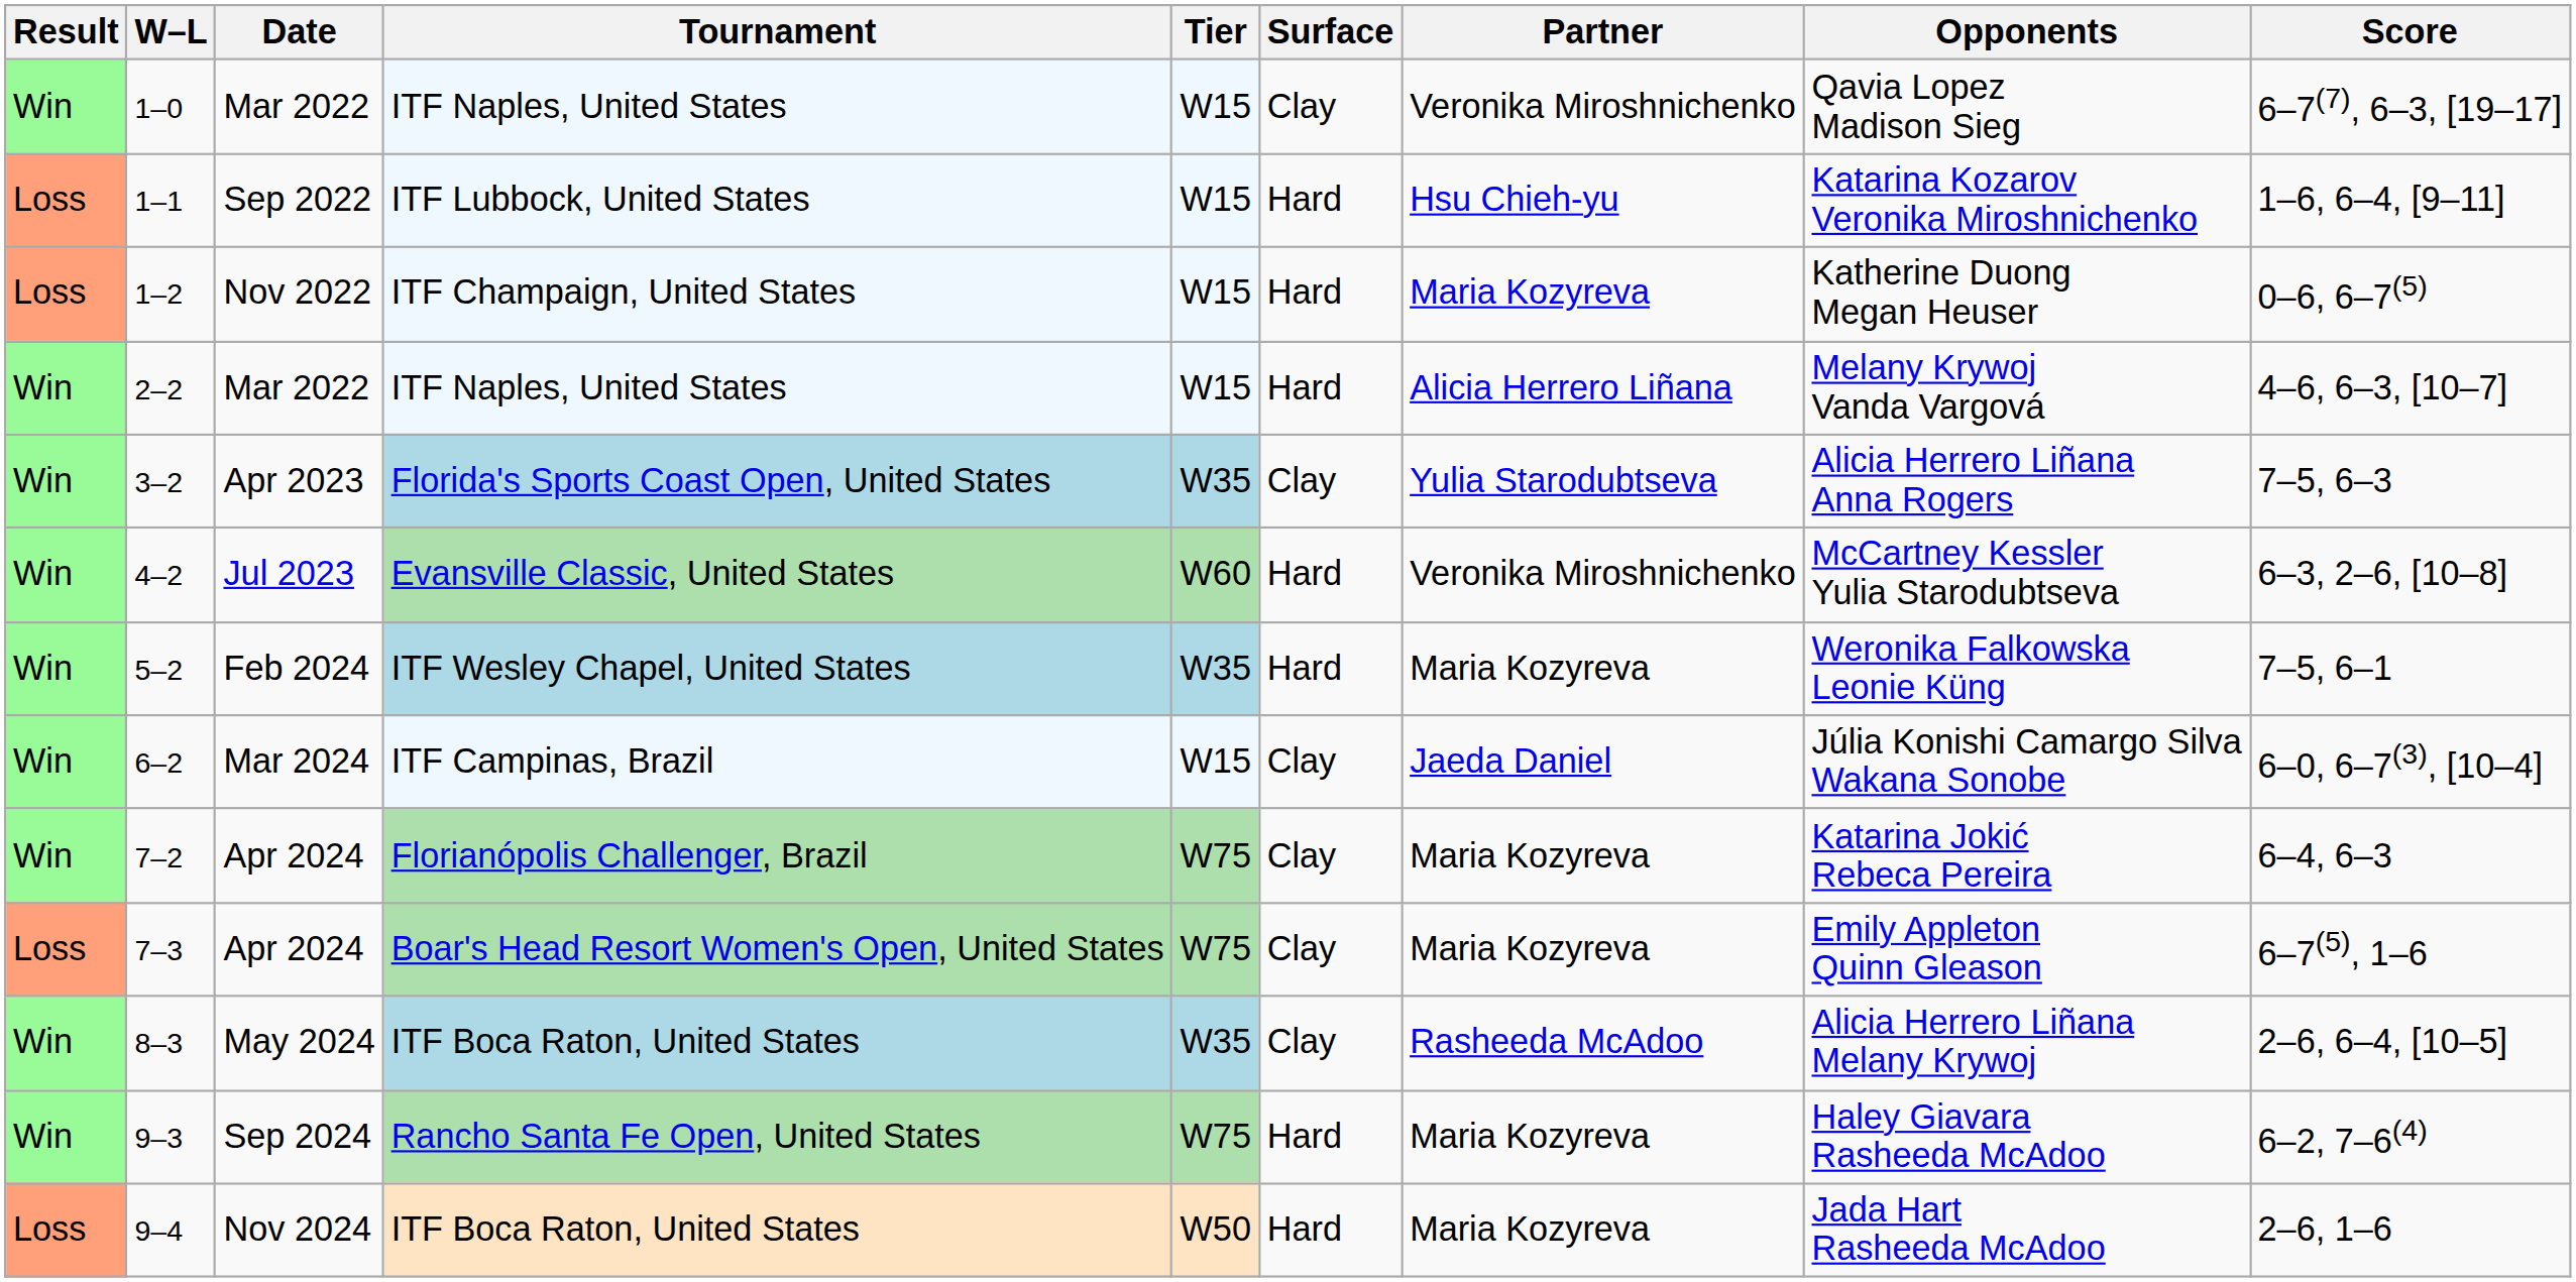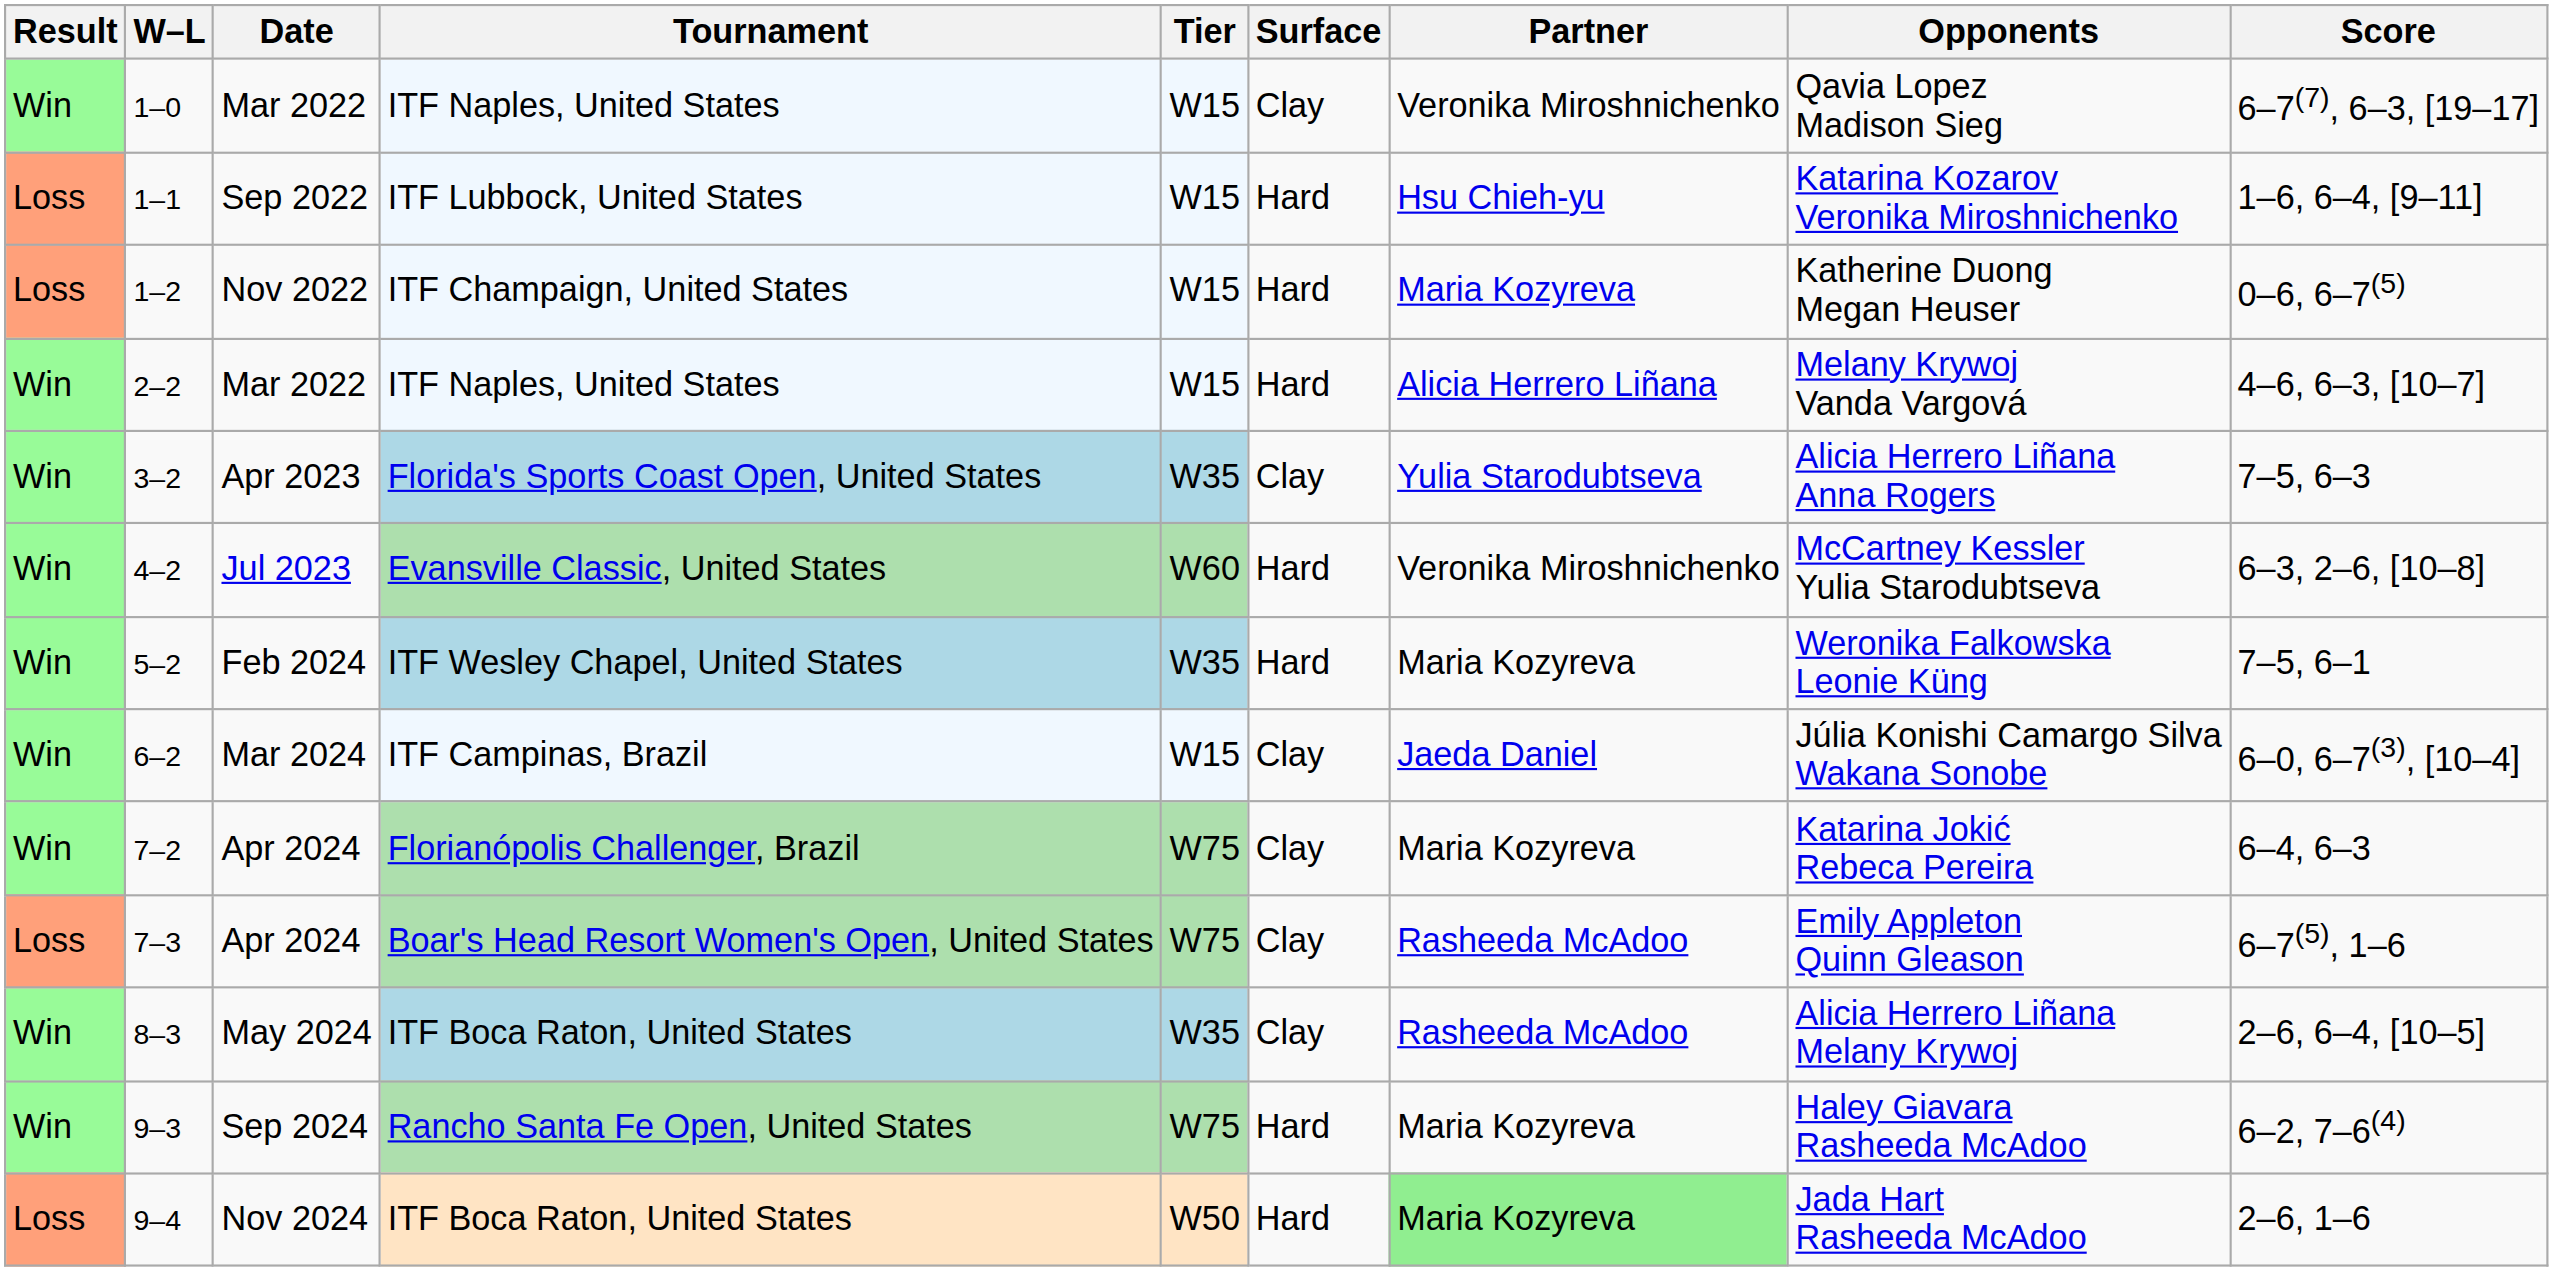7–3 | Partner: Maria Kozyreva -> Rasheeda McAdoo
9–4 | Partner: no background -> lightgreen background
